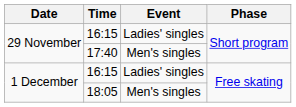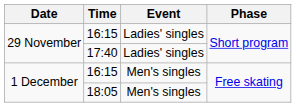17:40 | Event: Men's singles -> Ladies' singles
1 December / 16:15 | Event: Ladies' singles -> Men's singles
